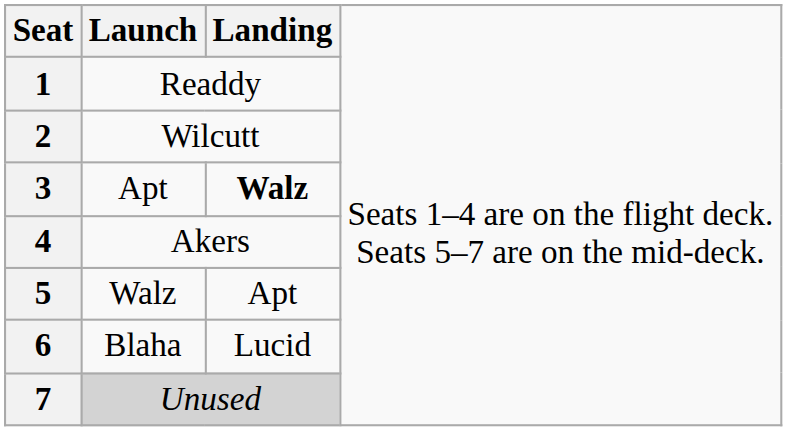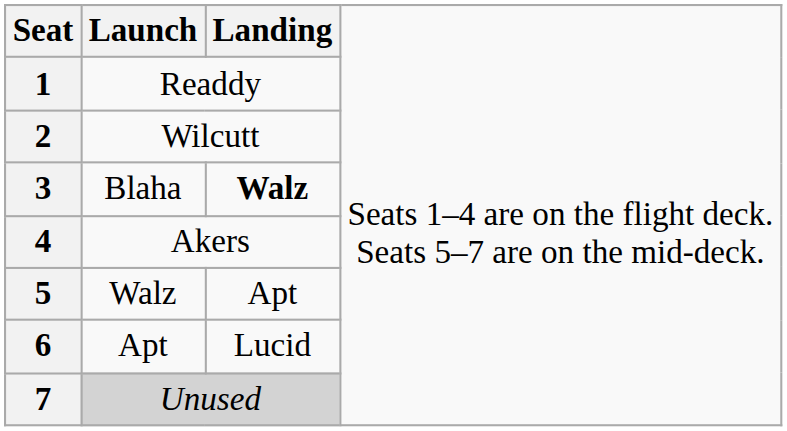3 | column 2: Apt -> Blaha
6 | column 2: Blaha -> Apt
